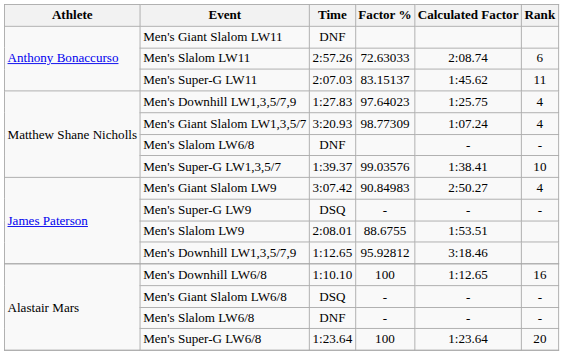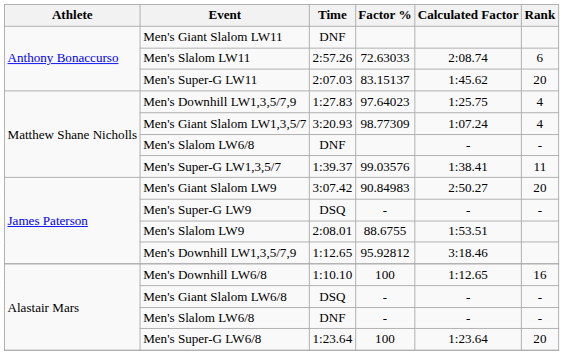Men's Super-G LW11 | Rank: 11 -> 20
Men's Super-G LW1,3,5/7 | Rank: 10 -> 11
Men's Giant Slalom LW9 | Rank: 4 -> 20
